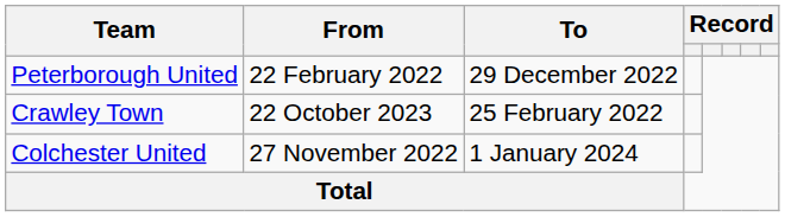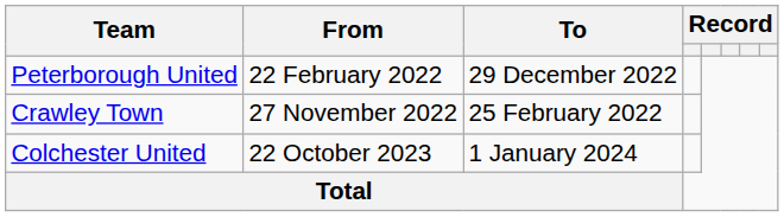Crawley Town | From: 22 October 2023 -> 27 November 2022
Colchester United | From: 27 November 2022 -> 22 October 2023
